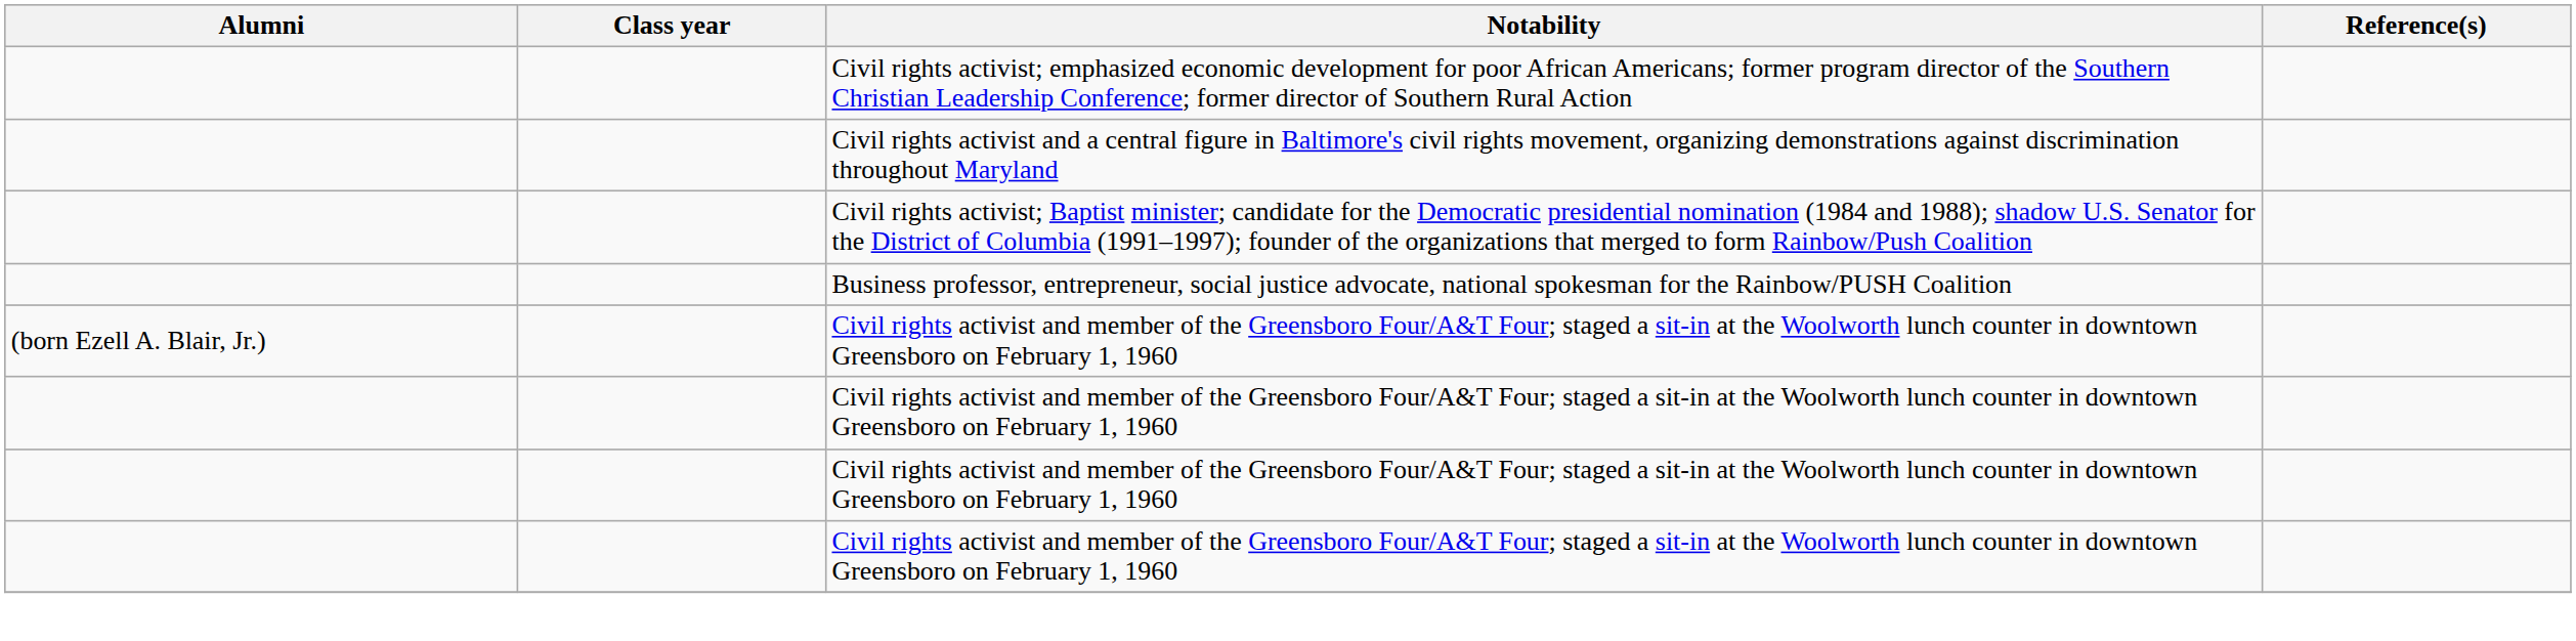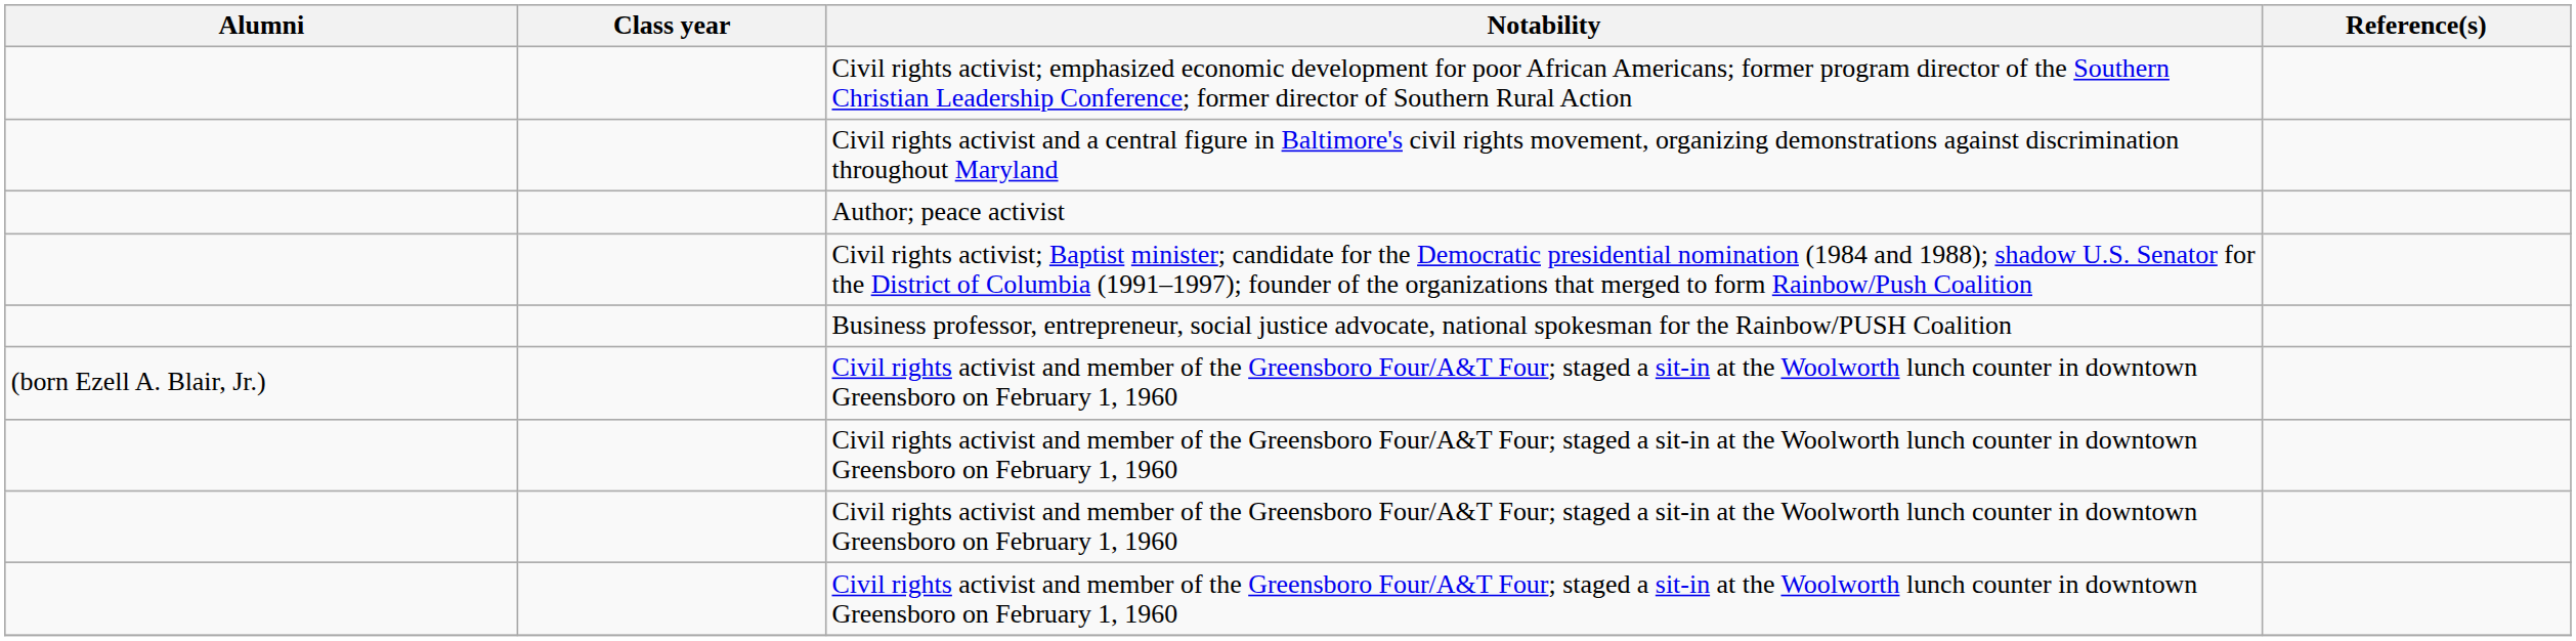+ row: Author; peace activist
